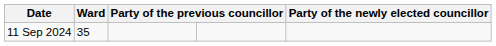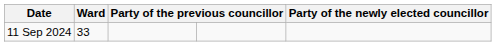11 Sep 2024 | Ward: 35 -> 33
